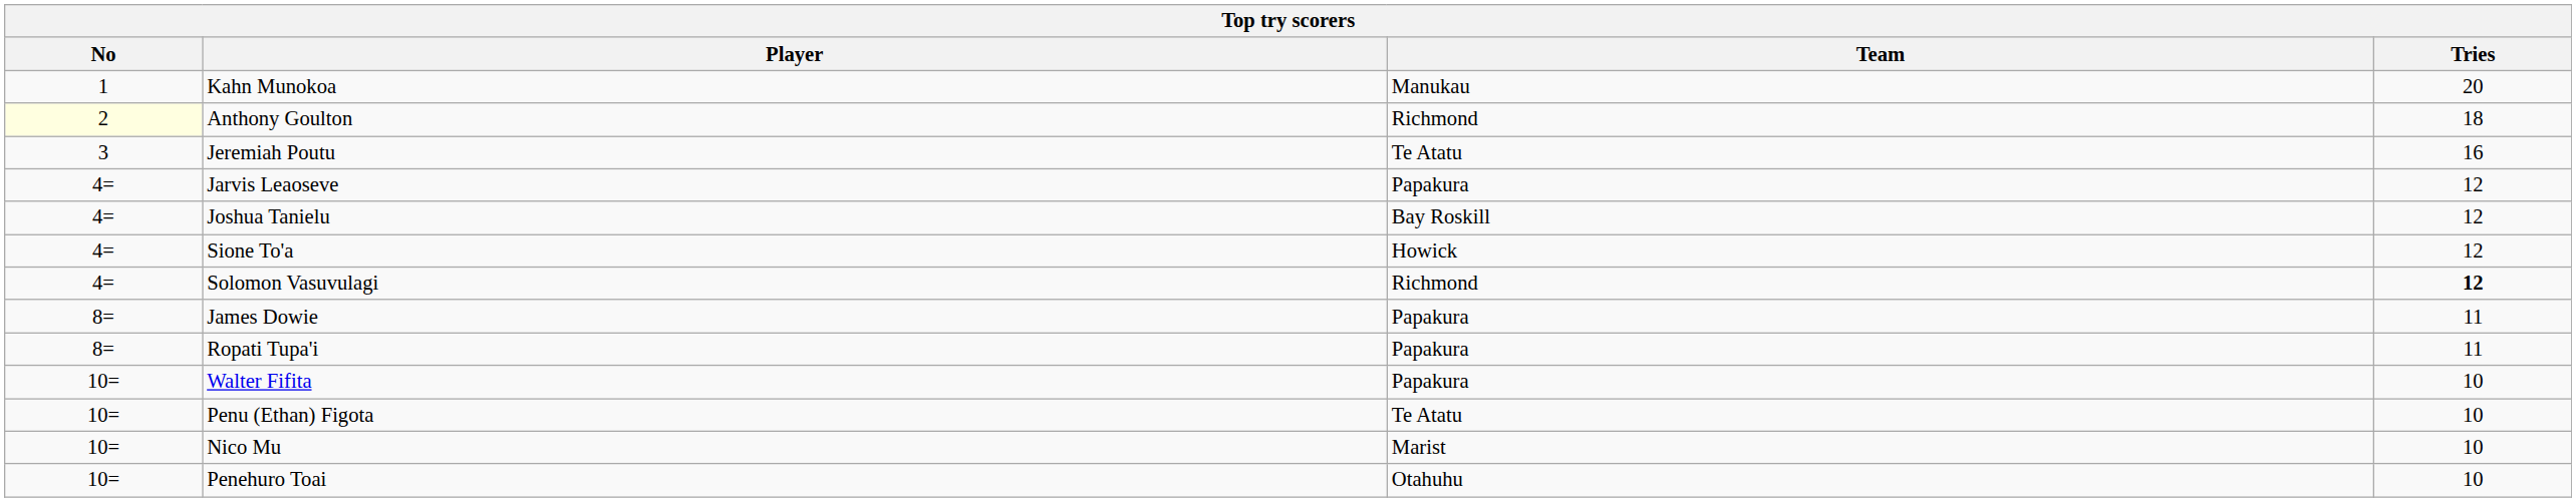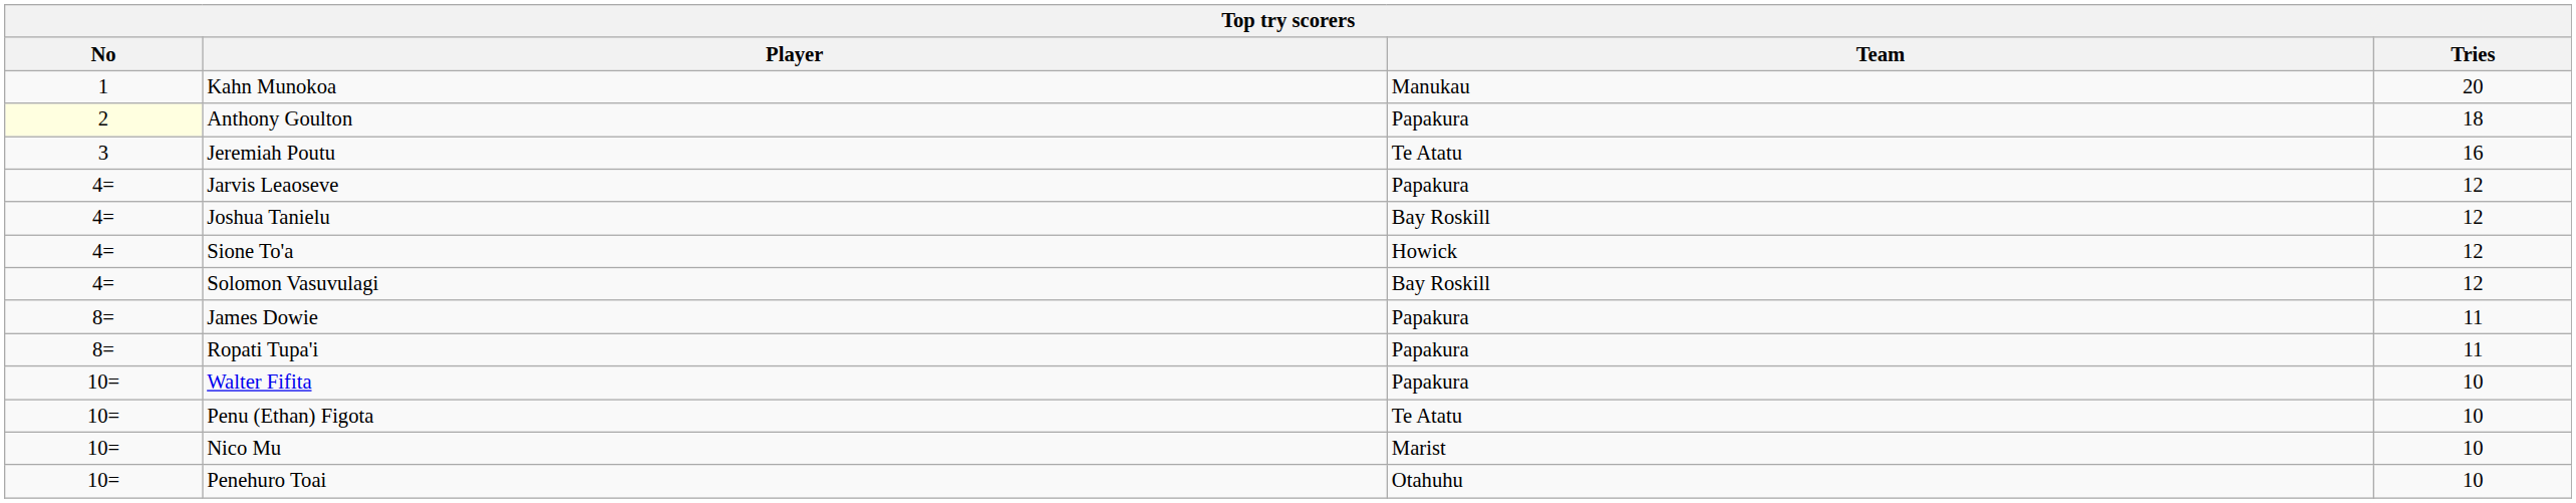Anthony Goulton | Team: Richmond -> Papakura
Solomon Vasuvulagi | Team: Richmond -> Bay Roskill
Solomon Vasuvulagi | Tries: bold -> normal
